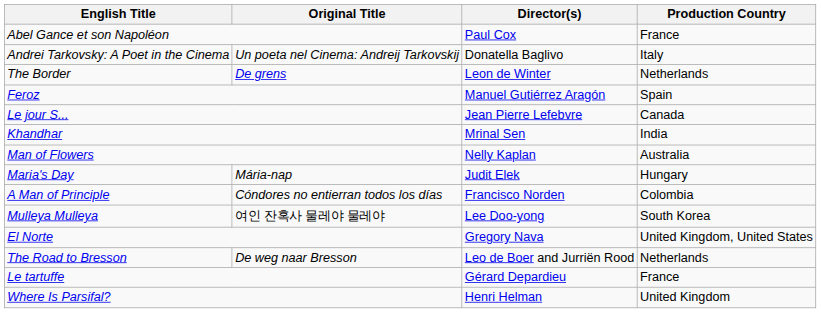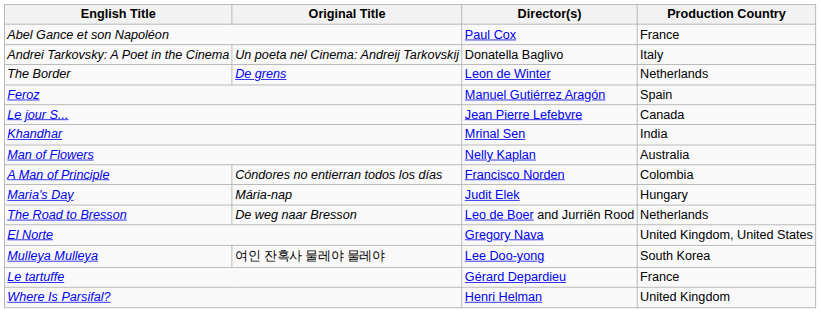rows swapped: A Man of Principle <-> Maria's Day
rows swapped: Mulleya Mulleya <-> The Road to Bresson
